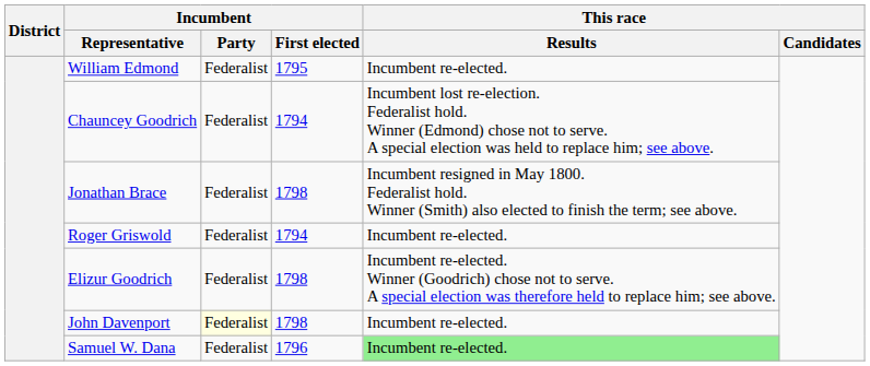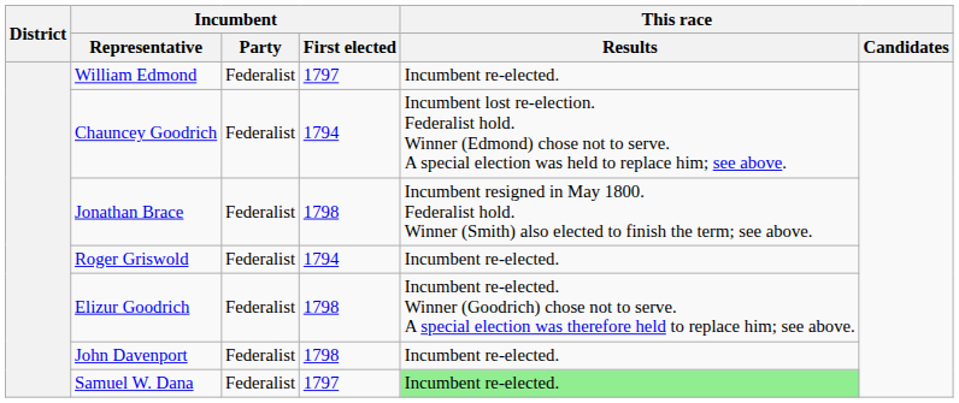William Edmond | Incumbent / First elected: 1795 -> 1797
John Davenport | Incumbent / Party: lightyellow background -> no background
Samuel W. Dana | Incumbent / First elected: 1796 -> 1797
